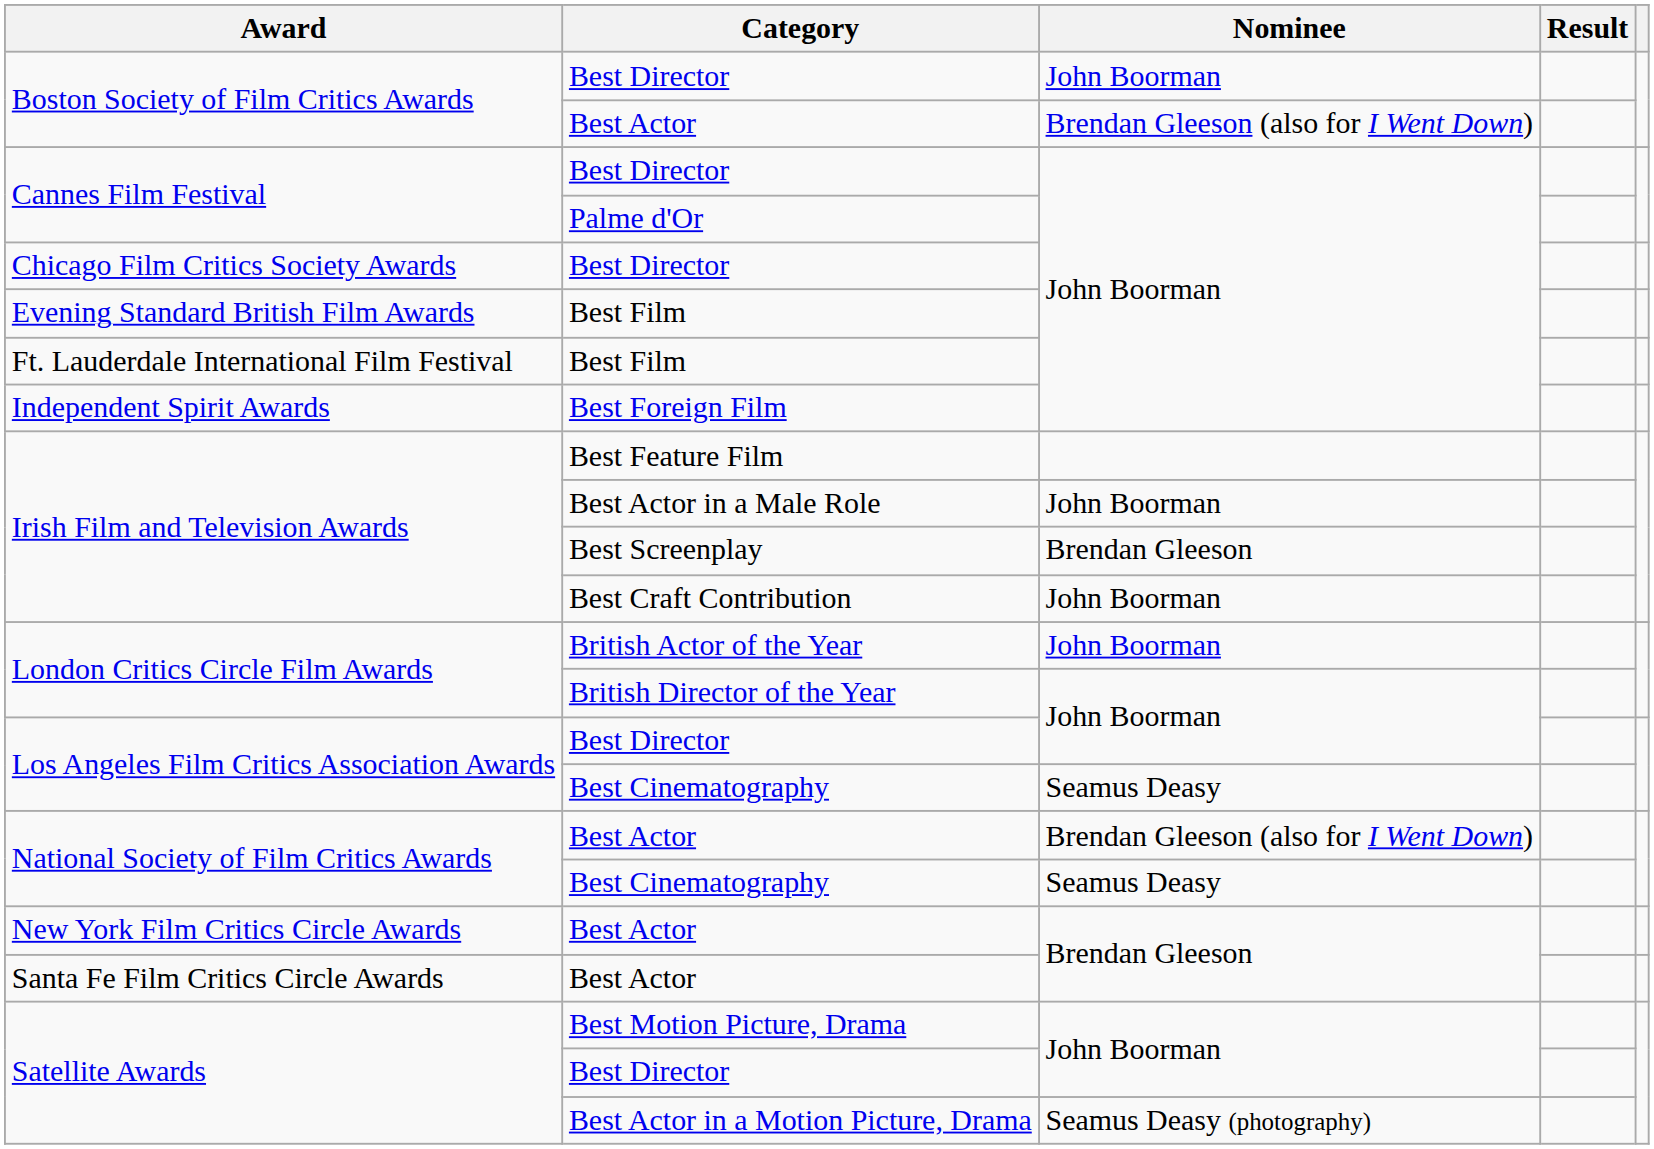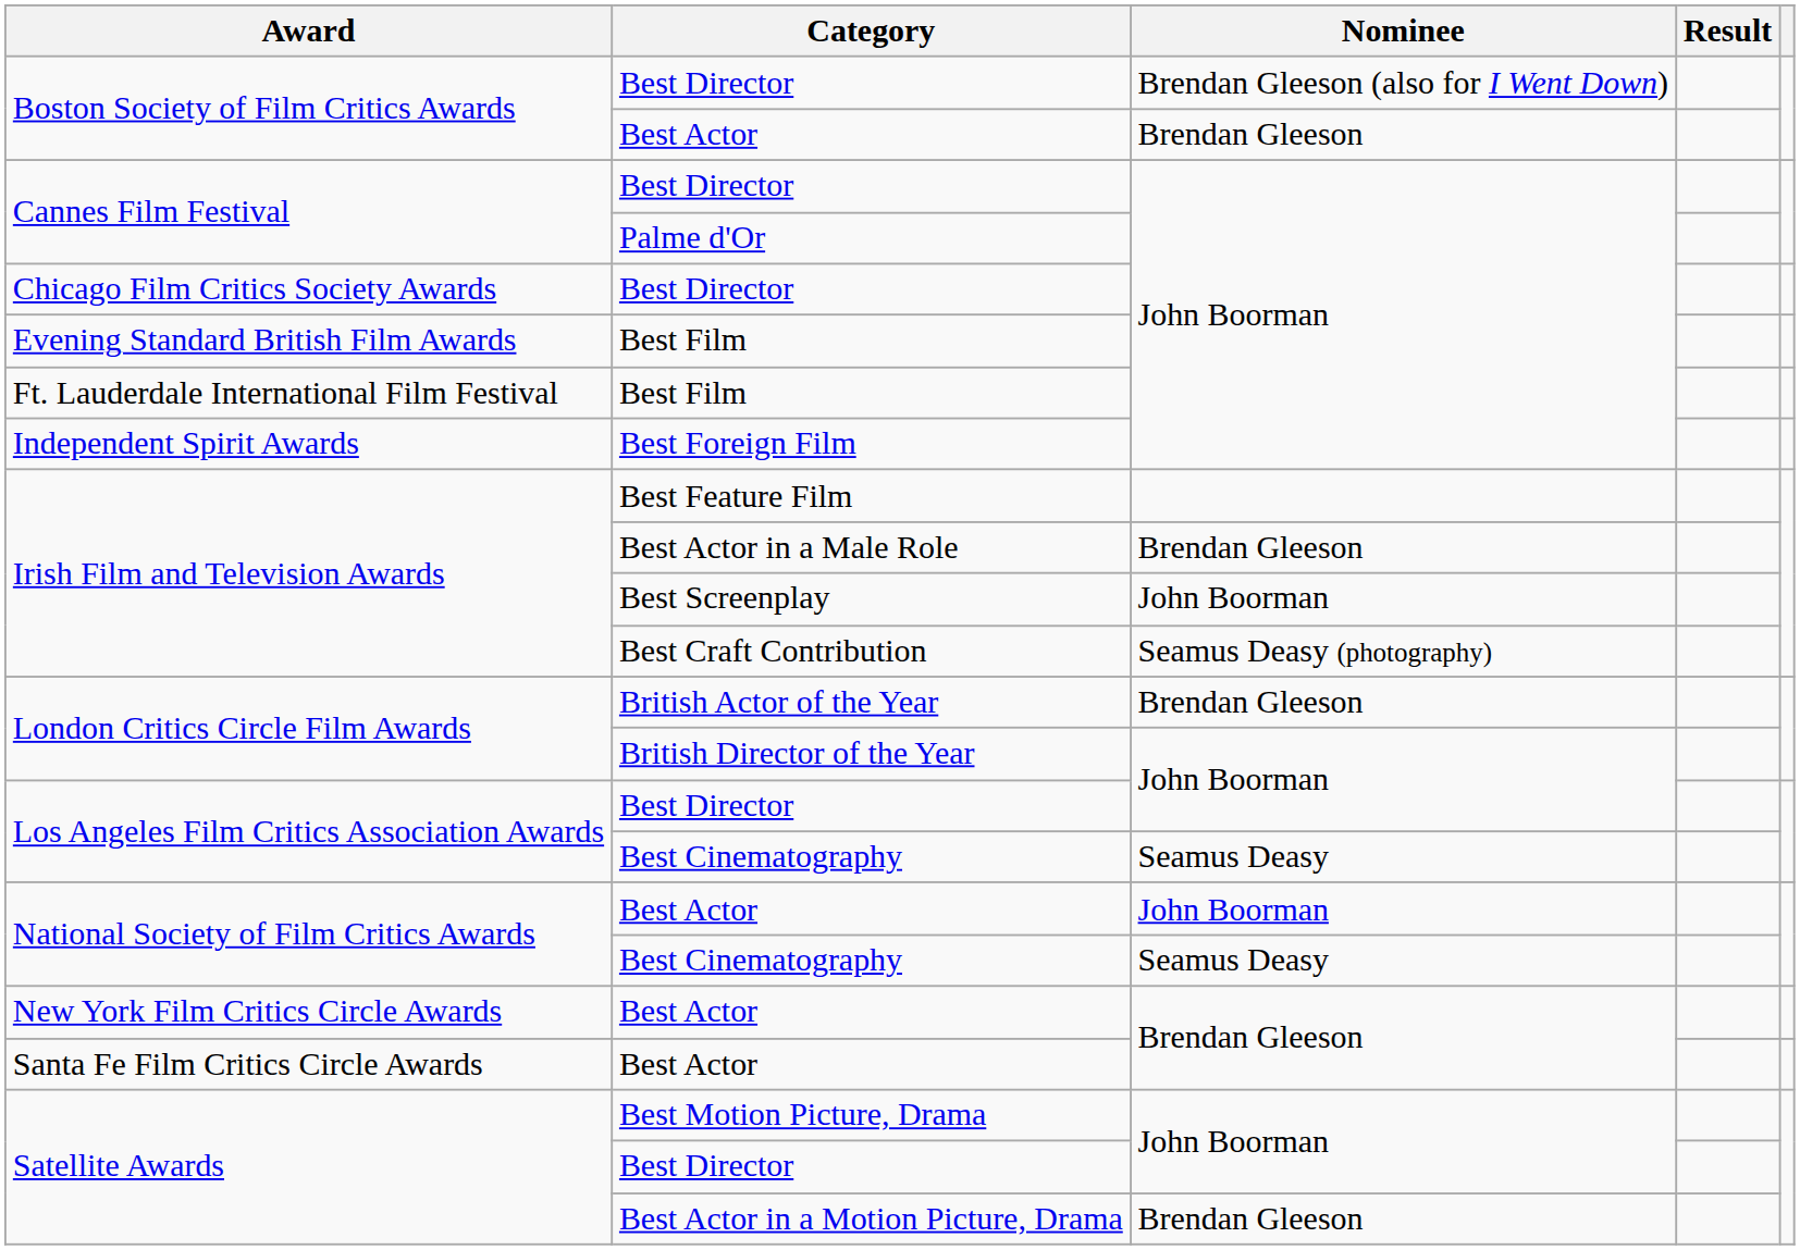Boston Society of Film Critics Awards / Best Director | Nominee: John Boorman -> Brendan Gleeson (also for I Went Down)
Boston Society of Film Critics Awards / Best Actor | Nominee: Brendan Gleeson (also for I Went Down) -> Brendan Gleeson
Best Actor in a Male Role | Nominee: John Boorman -> Brendan Gleeson
Best Screenplay | Nominee: Brendan Gleeson -> John Boorman
Best Craft Contribution | Nominee: John Boorman -> Seamus Deasy (photography)
British Actor of the Year | Nominee: John Boorman -> Brendan Gleeson
National Society of Film Critics Awards / Best Actor | Nominee: Brendan Gleeson (also for I Went Down) -> John Boorman
Best Actor in a Motion Picture, Drama | Nominee: Seamus Deasy (photography) -> Brendan Gleeson
